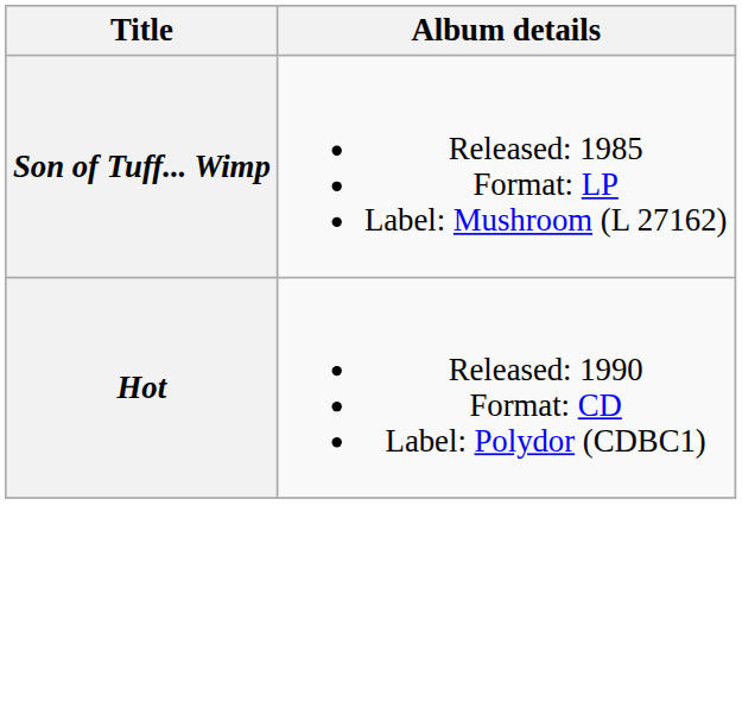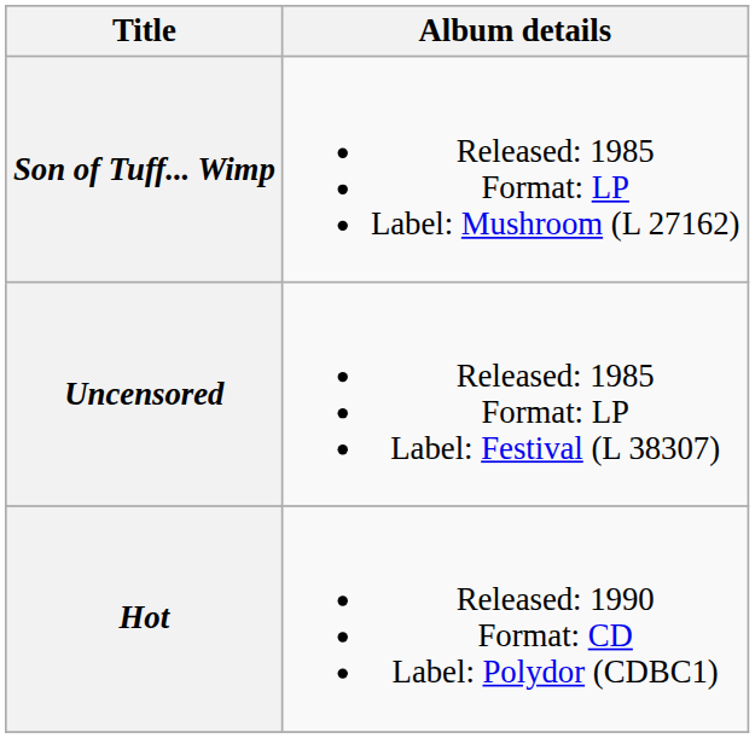+ row: Uncensored | Released: 1985 Format: LP Label: Festival (L 38307)
